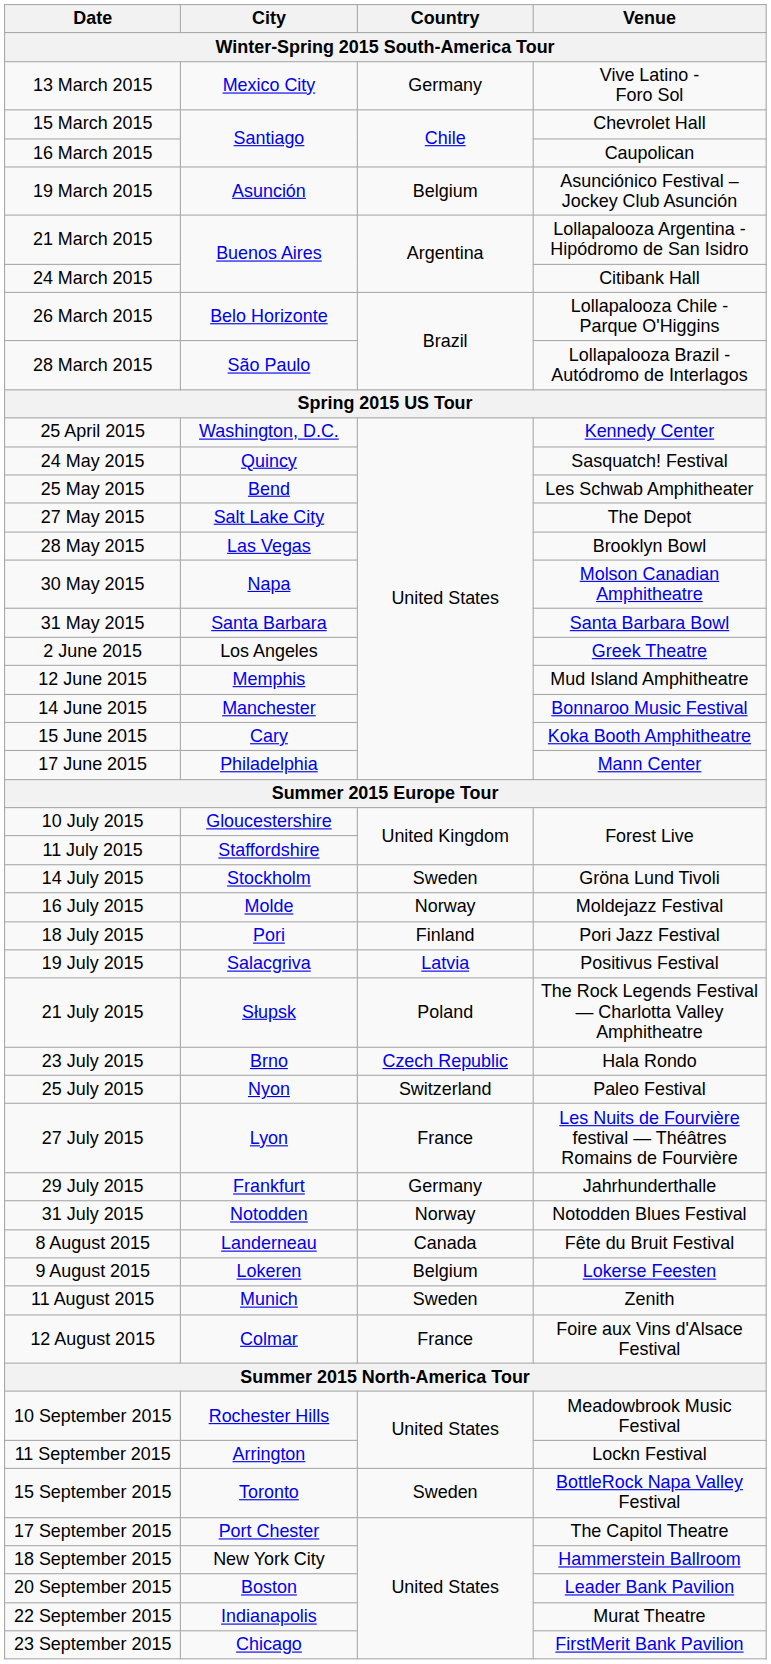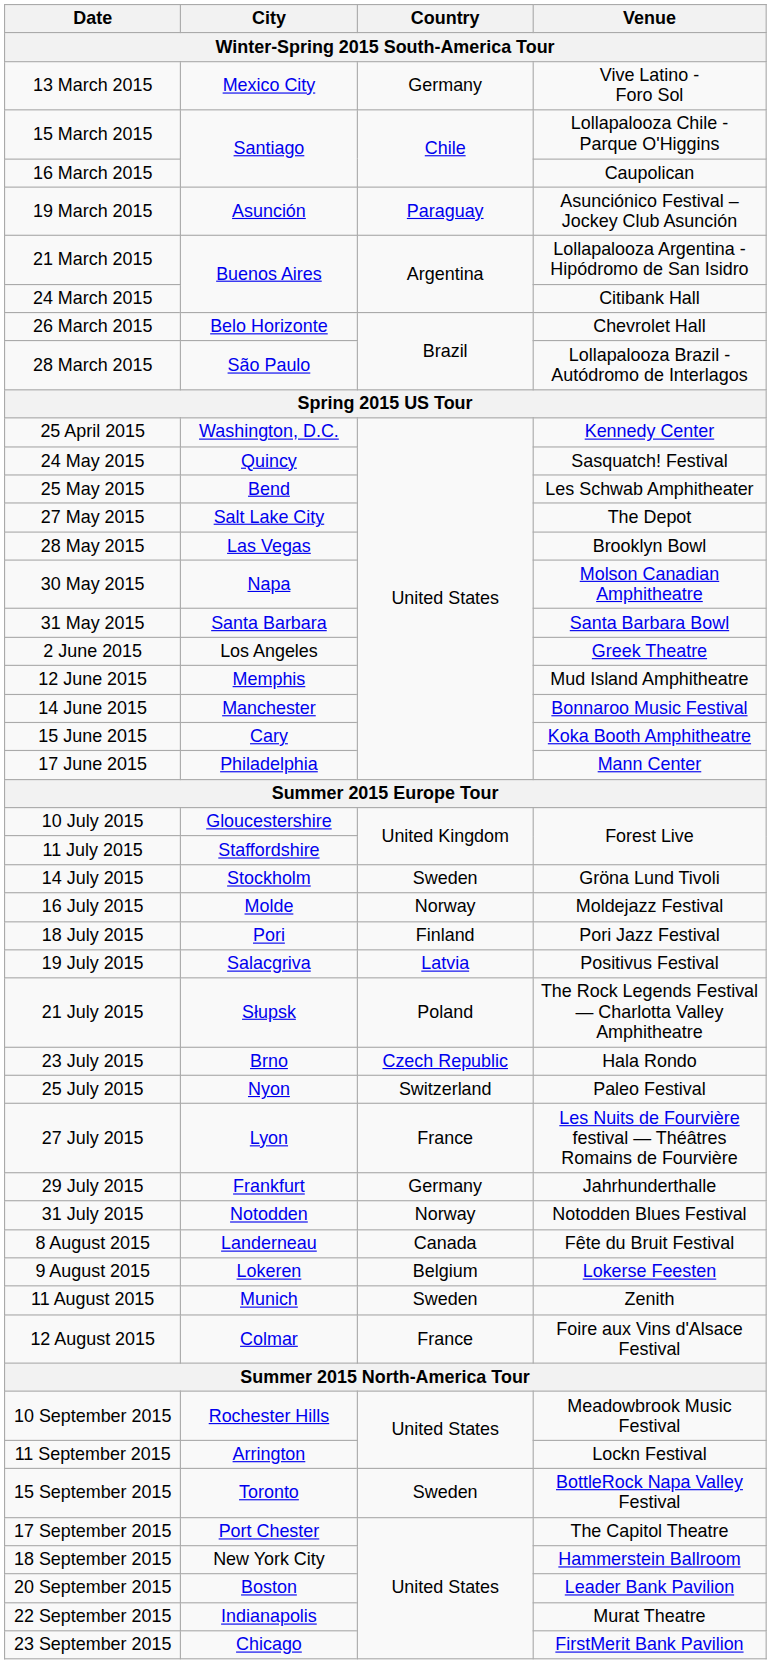15 March 2015 | Venue: Chevrolet Hall -> Lollapalooza Chile - Parque O'Higgins
19 March 2015 | Country: Belgium -> Paraguay
26 March 2015 | Venue: Lollapalooza Chile - Parque O'Higgins -> Chevrolet Hall
